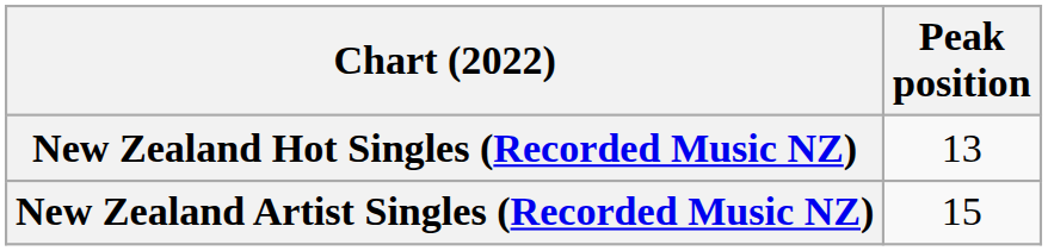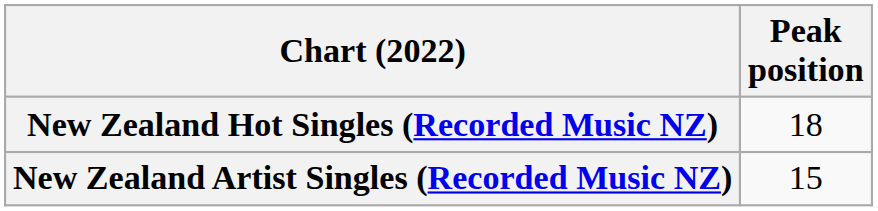New Zealand Hot Singles (Recorded Music NZ) | Peak position: 13 -> 18
